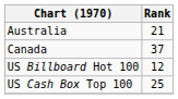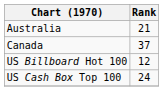US Cash Box Top 100 | Rank: 25 -> 24
